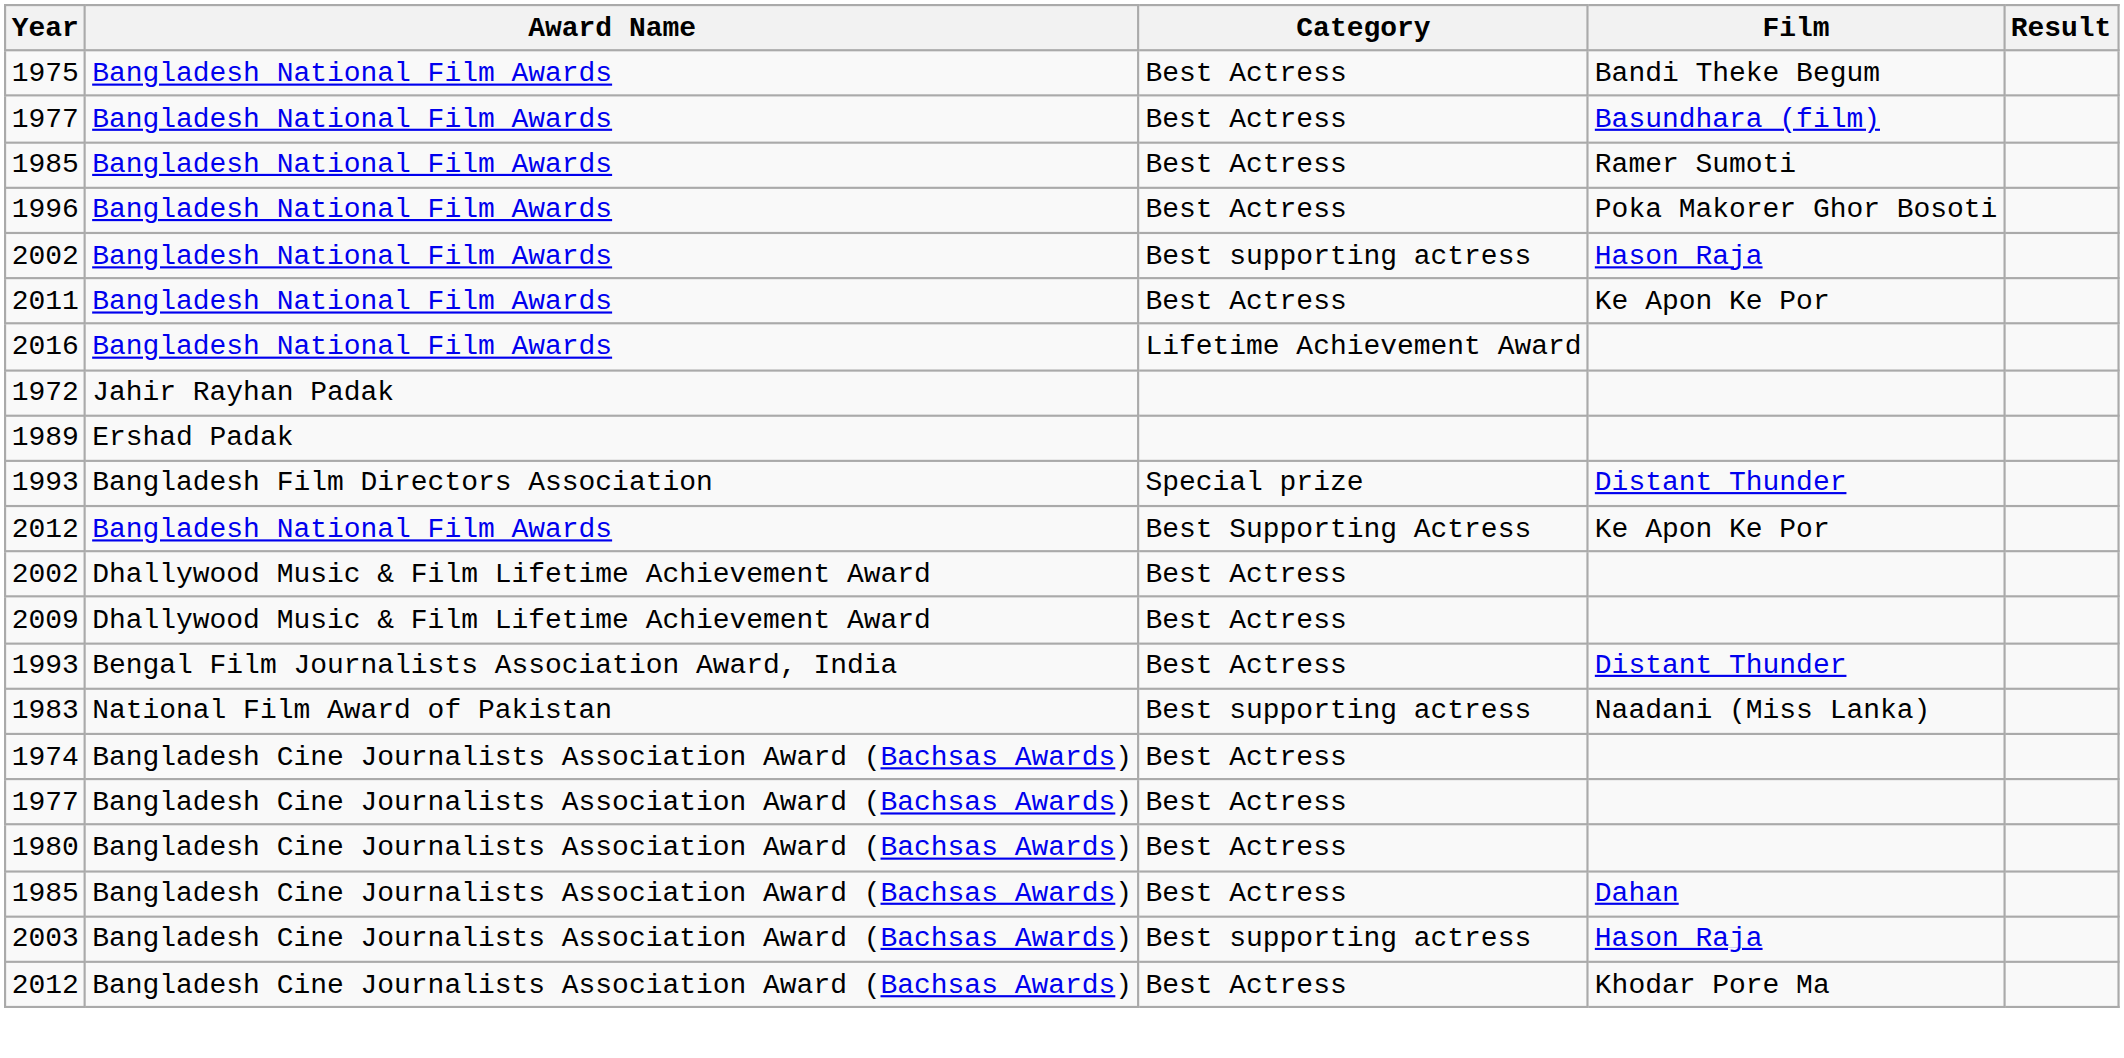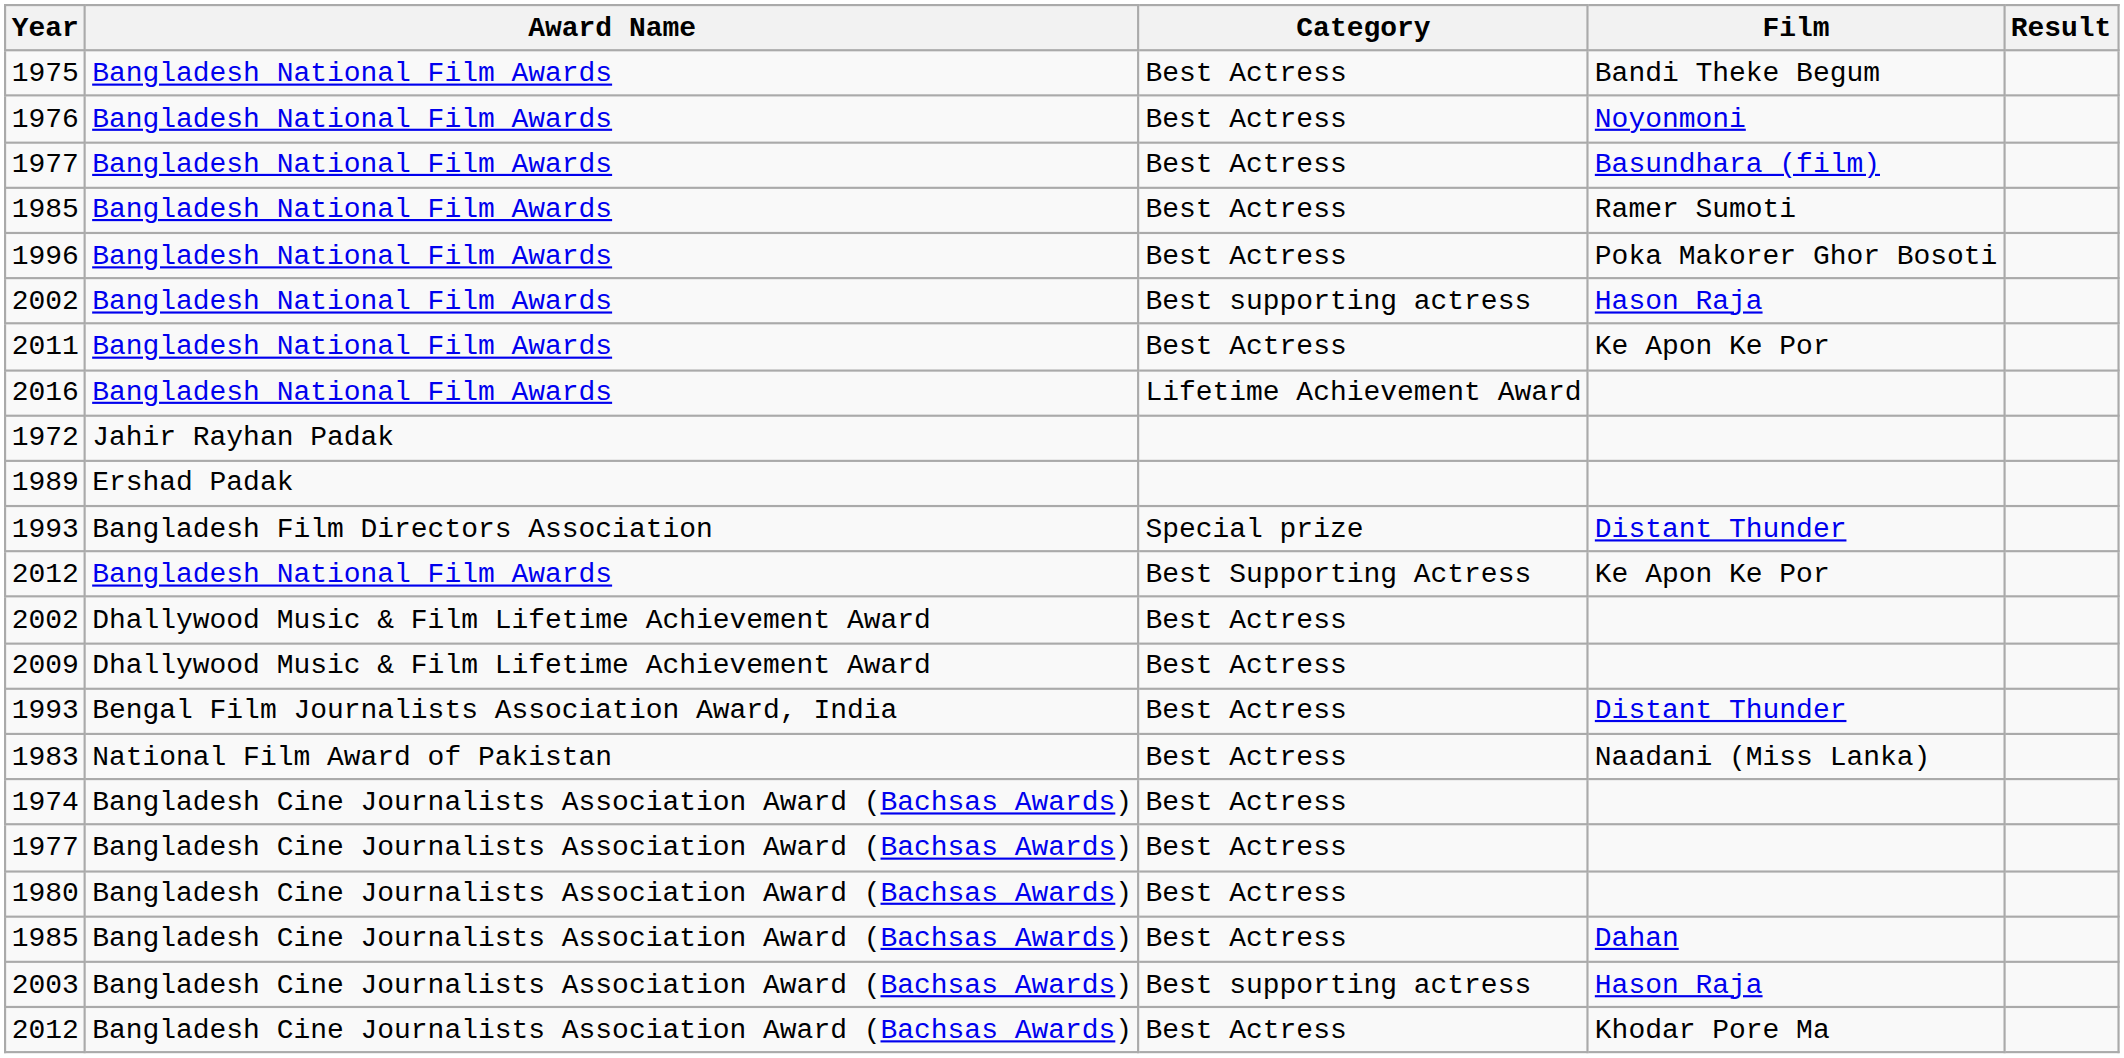+ row: 1976 | Bangladesh National Film Awards | Best Actress | Noyonmoni
1983 | Category: Best supporting actress -> Best Actress
